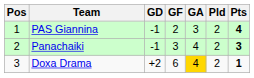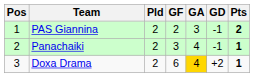columns swapped: Pld <-> GD
PAS Giannina | Pts: 4 -> 2
Panachaiki | Pts: 3 -> 1
